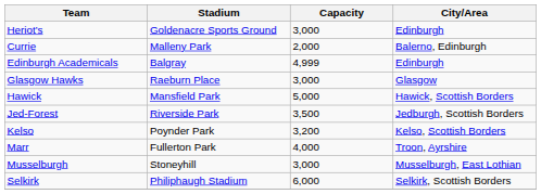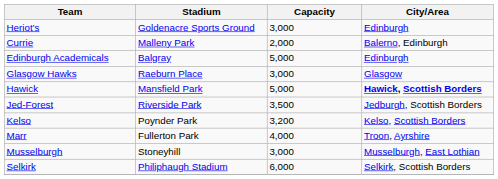Edinburgh Academicals | Capacity: 4,999 -> 5,000
Hawick | City/Area: normal -> bold
